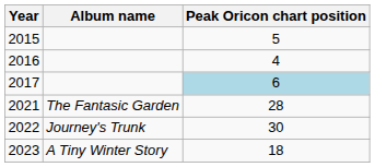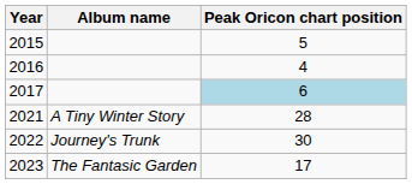2021 | Album name: The Fantasic Garden -> A Tiny Winter Story
2023 | Album name: A Tiny Winter Story -> The Fantasic Garden
2023 | Peak Oricon chart position: 18 -> 17
